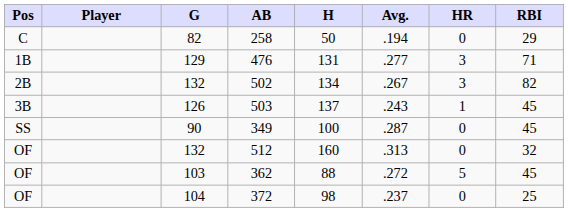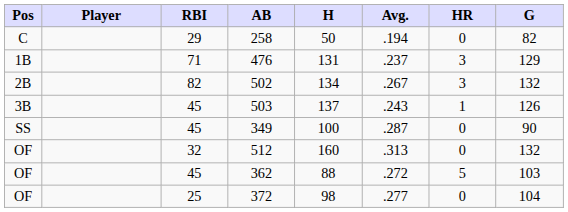columns swapped: G <-> RBI
476 | Avg.: .277 -> .237
372 | Avg.: .237 -> .277
